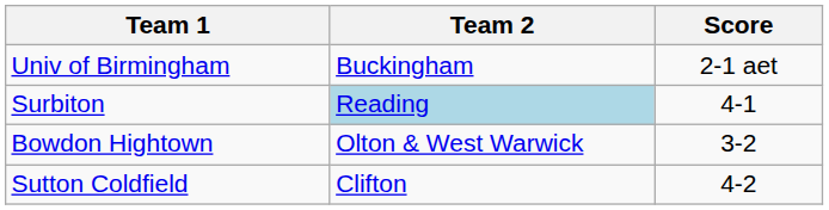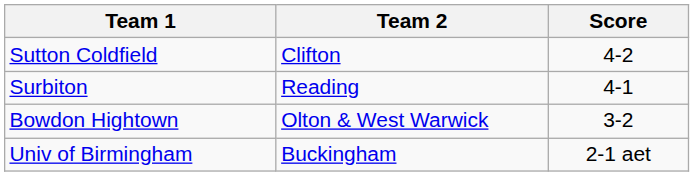rows swapped: Sutton Coldfield <-> Univ of Birmingham
Surbiton | Team 2: lightblue background -> no background
